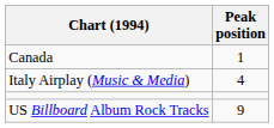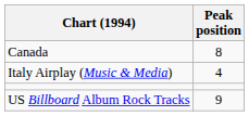Canada | Peak position: 1 -> 8
